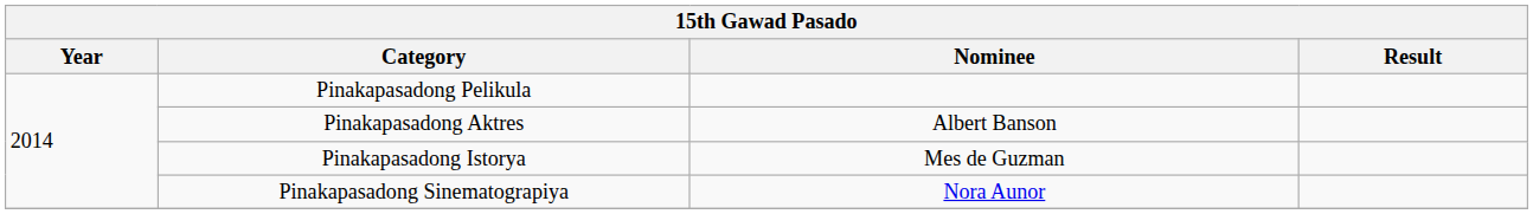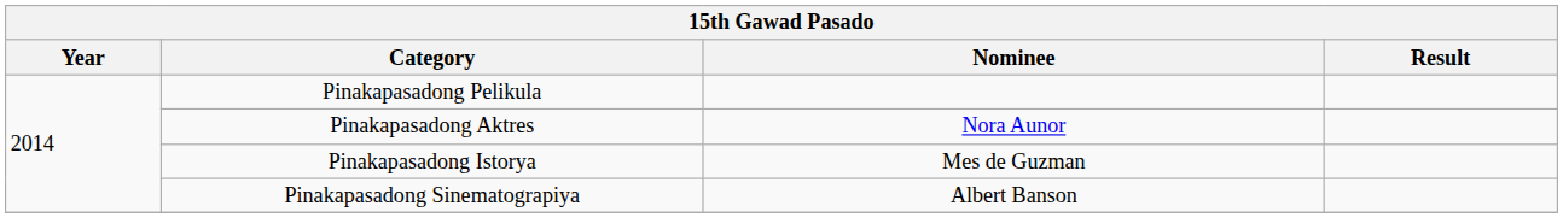Pinakapasadong Aktres | Nominee: Albert Banson -> Nora Aunor
Pinakapasadong Sinematograpiya | Nominee: Nora Aunor -> Albert Banson
